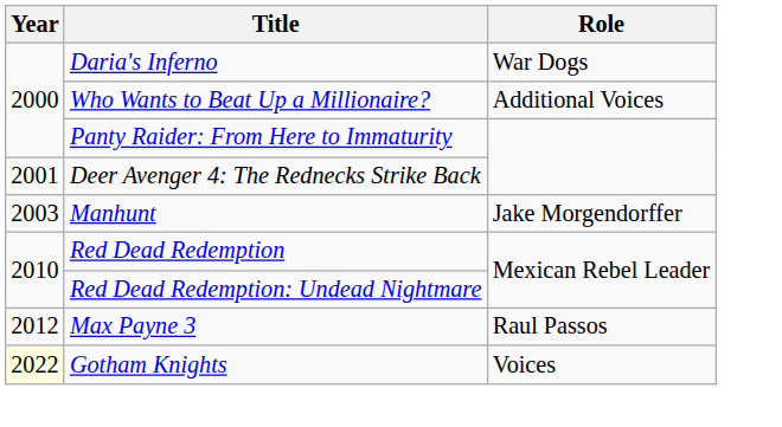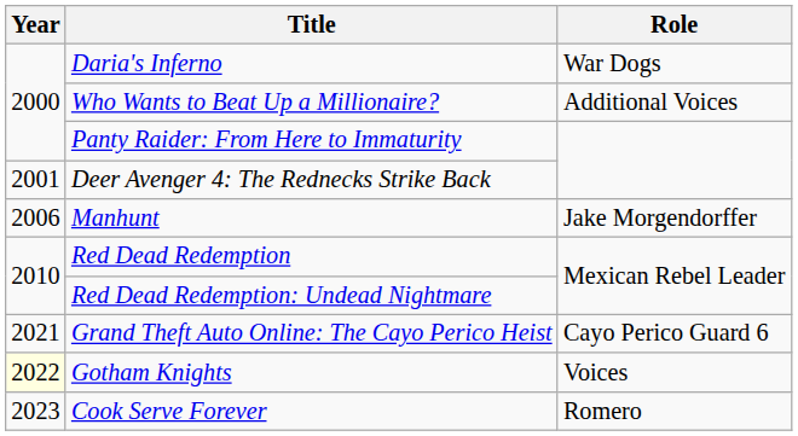Manhunt | Year: 2003 -> 2006
- row: 2012 | Max Payne 3 | Raul Passos
+ row: 2021 | Grand Theft Auto Online: The Cayo Perico Heist | Cayo Perico Guard 6
+ row: 2023 | Cook Serve Forever | Romero
